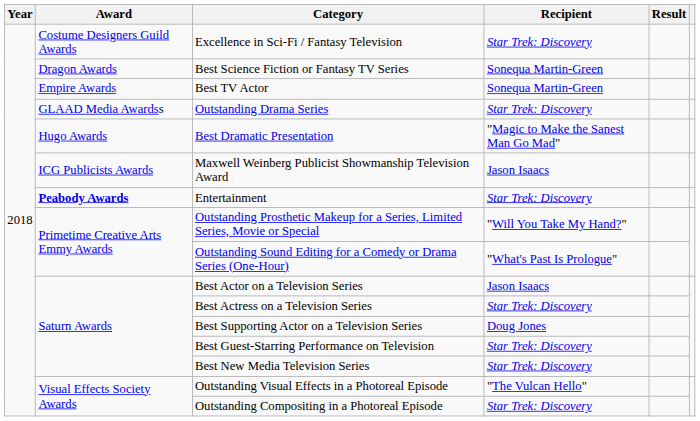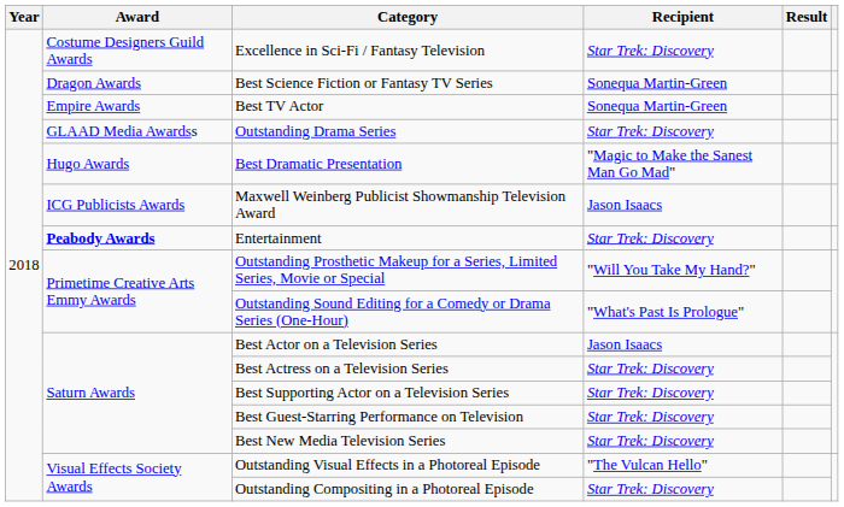Best Supporting Actor on a Television Series | Recipient: Doug Jones -> Star Trek: Discovery
